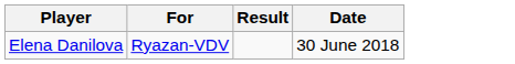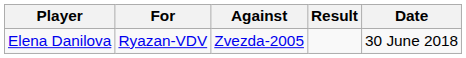+ column: Against | Zvezda-2005
